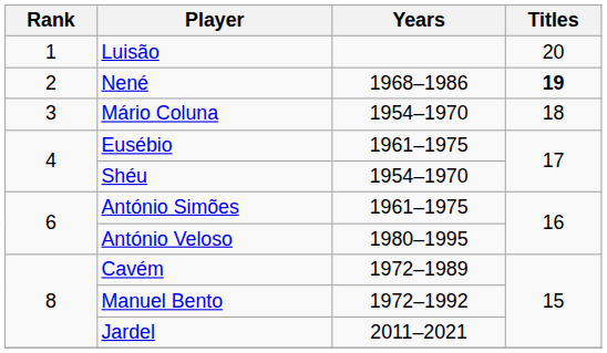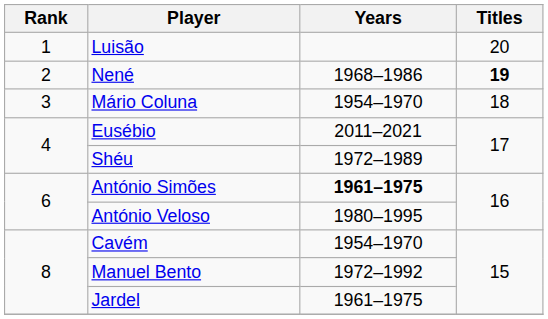Eusébio | Years: 1961–1975 -> 2011–2021
Shéu | Years: 1954–1970 -> 1972–1989
António Simões | Years: normal -> bold
Cavém | Years: 1972–1989 -> 1954–1970
Jardel | Years: 2011–2021 -> 1961–1975
